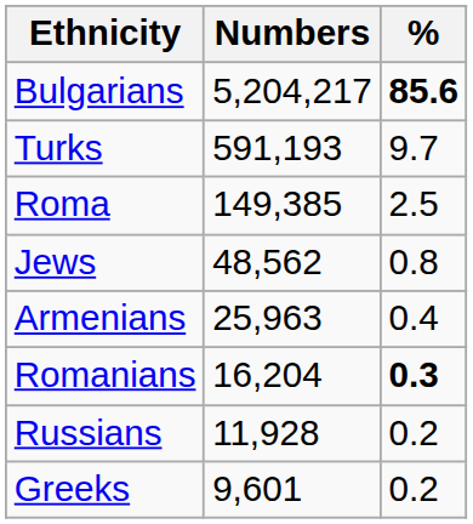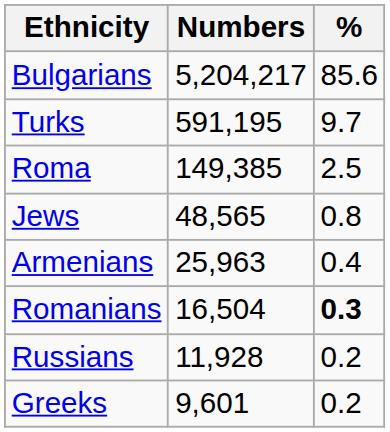Bulgarians | %: bold -> normal
Turks | Numbers: 591,193 -> 591,195
Jews | Numbers: 48,562 -> 48,565
Romanians | Numbers: 16,204 -> 16,504
